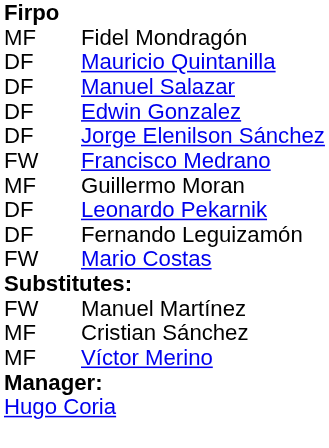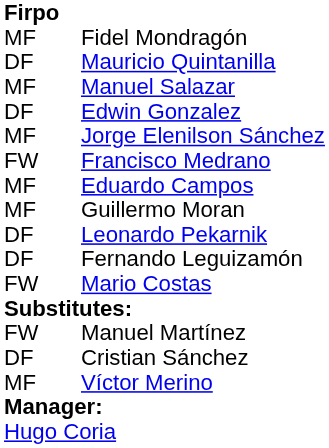Manuel Salazar | column 1: DF -> MF
Jorge Elenilson Sánchez | column 1: DF -> MF
+ row: MF | Eduardo Campos
Cristian Sánchez | column 1: MF -> DF
